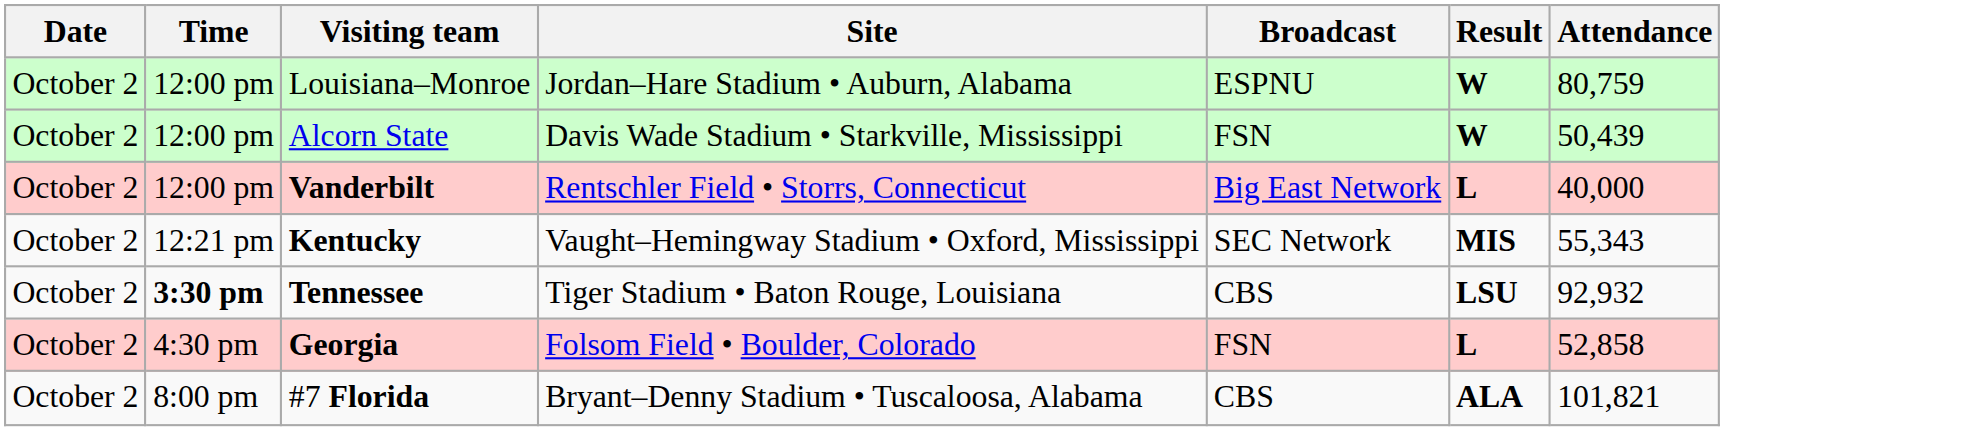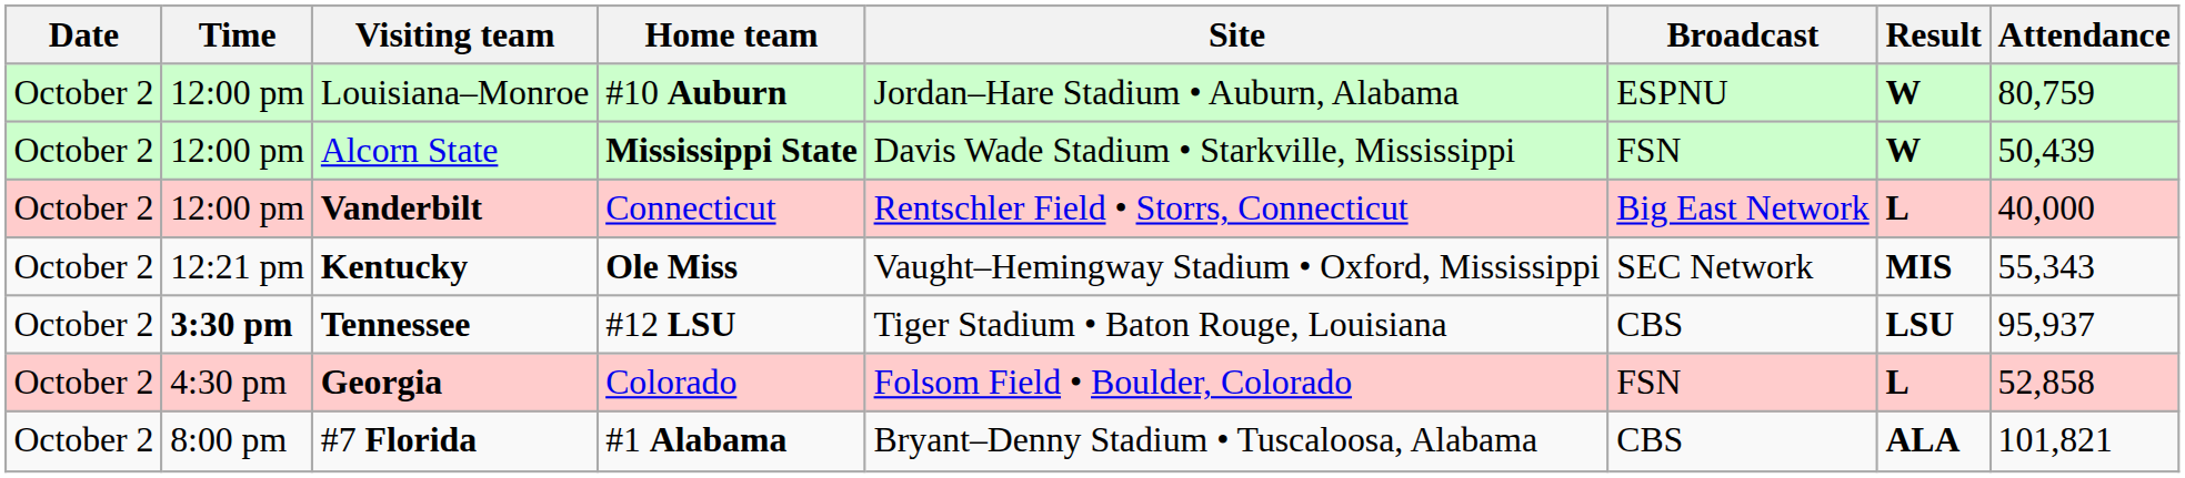+ column: Home team | #10 Auburn | Mississippi State | Connecticut | Ole Miss | #12 LSU | Colorado | #1 Alabama
Tennessee | Attendance: 92,932 -> 95,937
